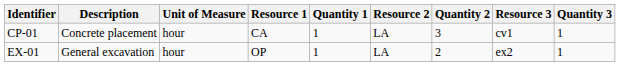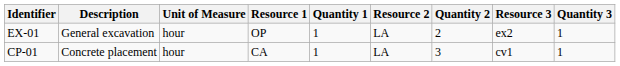rows swapped: CP-01 <-> EX-01
